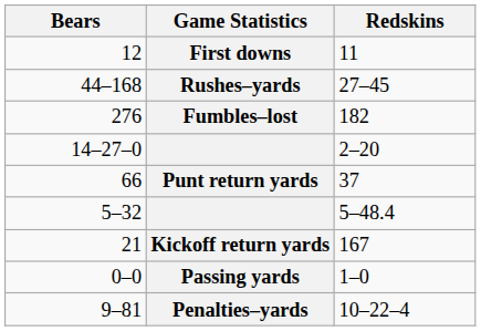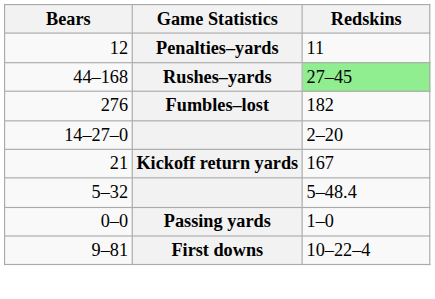12 | Game Statistics: First downs -> Penalties–yards
44–168 | Redskins: no background -> lightgreen background
- row: 66 | Punt return yards | 37
rows swapped: 5–32 <-> 21
9–81 | Game Statistics: Penalties–yards -> First downs
